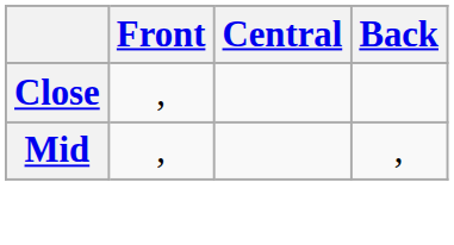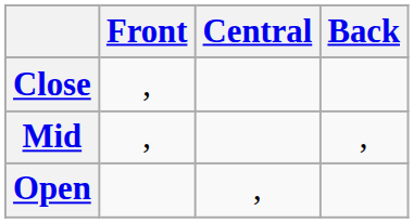+ row: Open | ,
